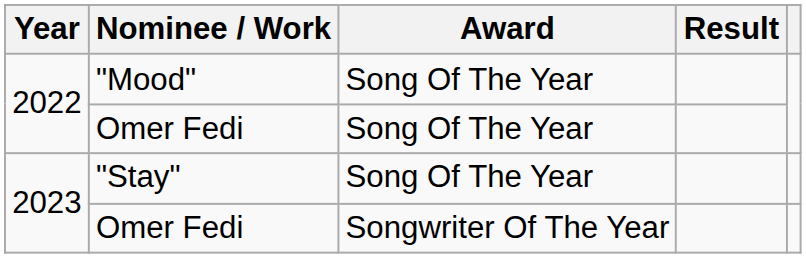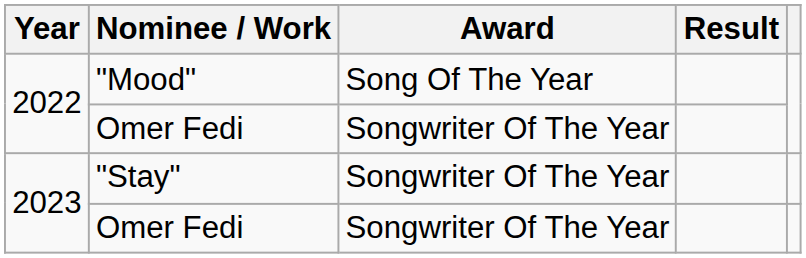2022 / Omer Fedi | Award: Song Of The Year -> Songwriter Of The Year
"Stay" | Award: Song Of The Year -> Songwriter Of The Year
